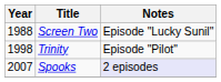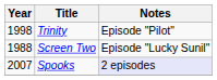rows swapped: Screen Two <-> Trinity
